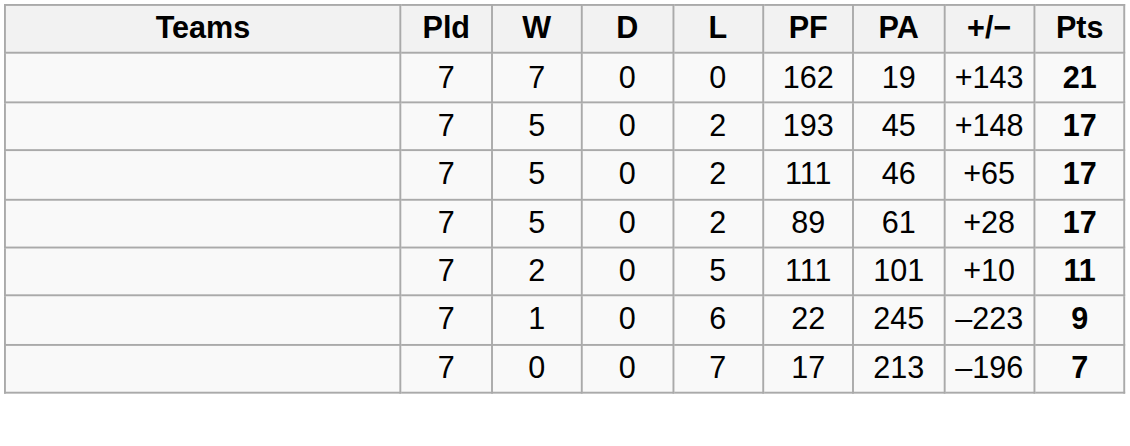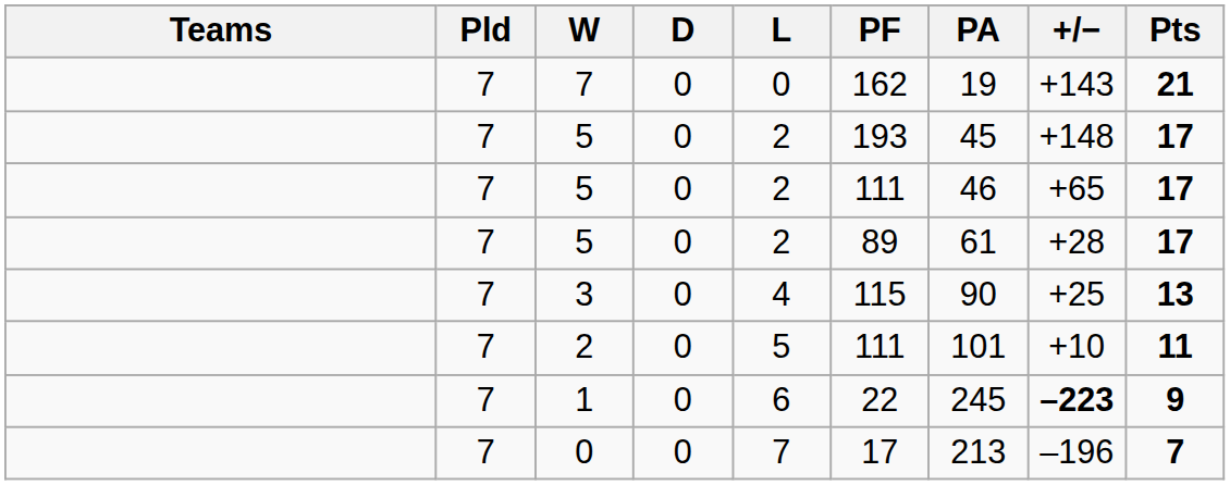+ row: 7 | 3 | 0 | 4 | 115 | 90 | +25 | 13
1 | +/−: normal -> bold
